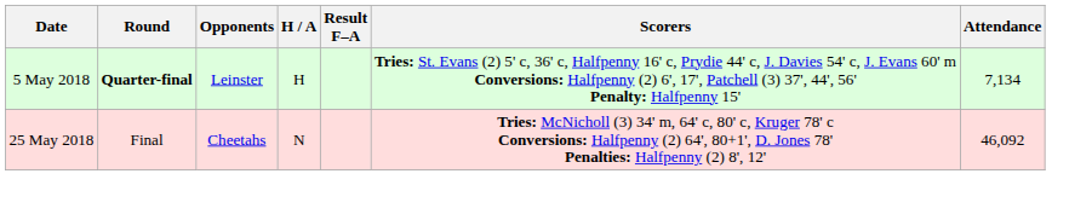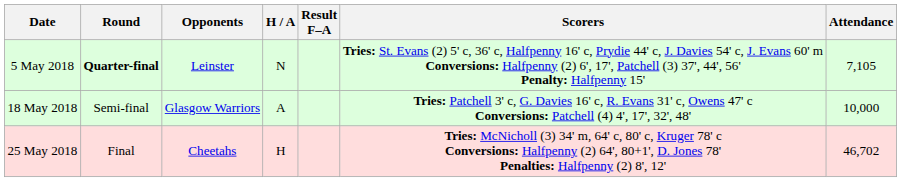5 May 2018 | H / A: H -> N
5 May 2018 | Attendance: 7,134 -> 7,105
+ row: 18 May 2018 | Semi-final | Glasgow Warriors | A | Tries: Patchell 3' c, G. Davies 16' c, R. Evans 31' c, Owens 47' c Conversions: Patchell (4) 4', 17', 32', 48' | 10,000
25 May 2018 | H / A: N -> H
25 May 2018 | Attendance: 46,092 -> 46,702
